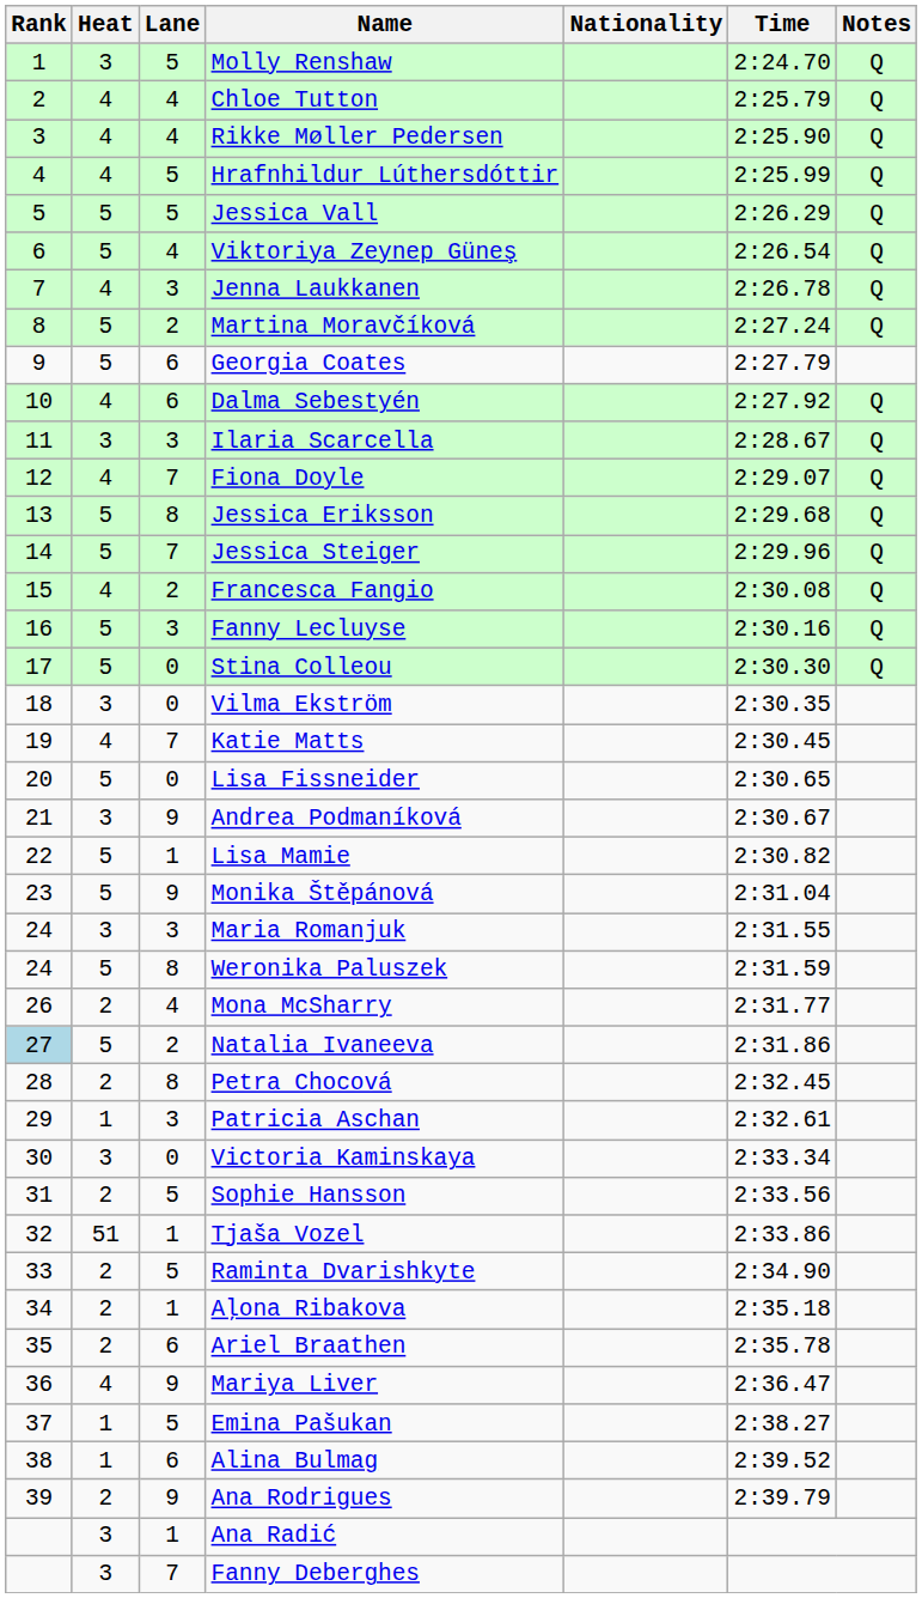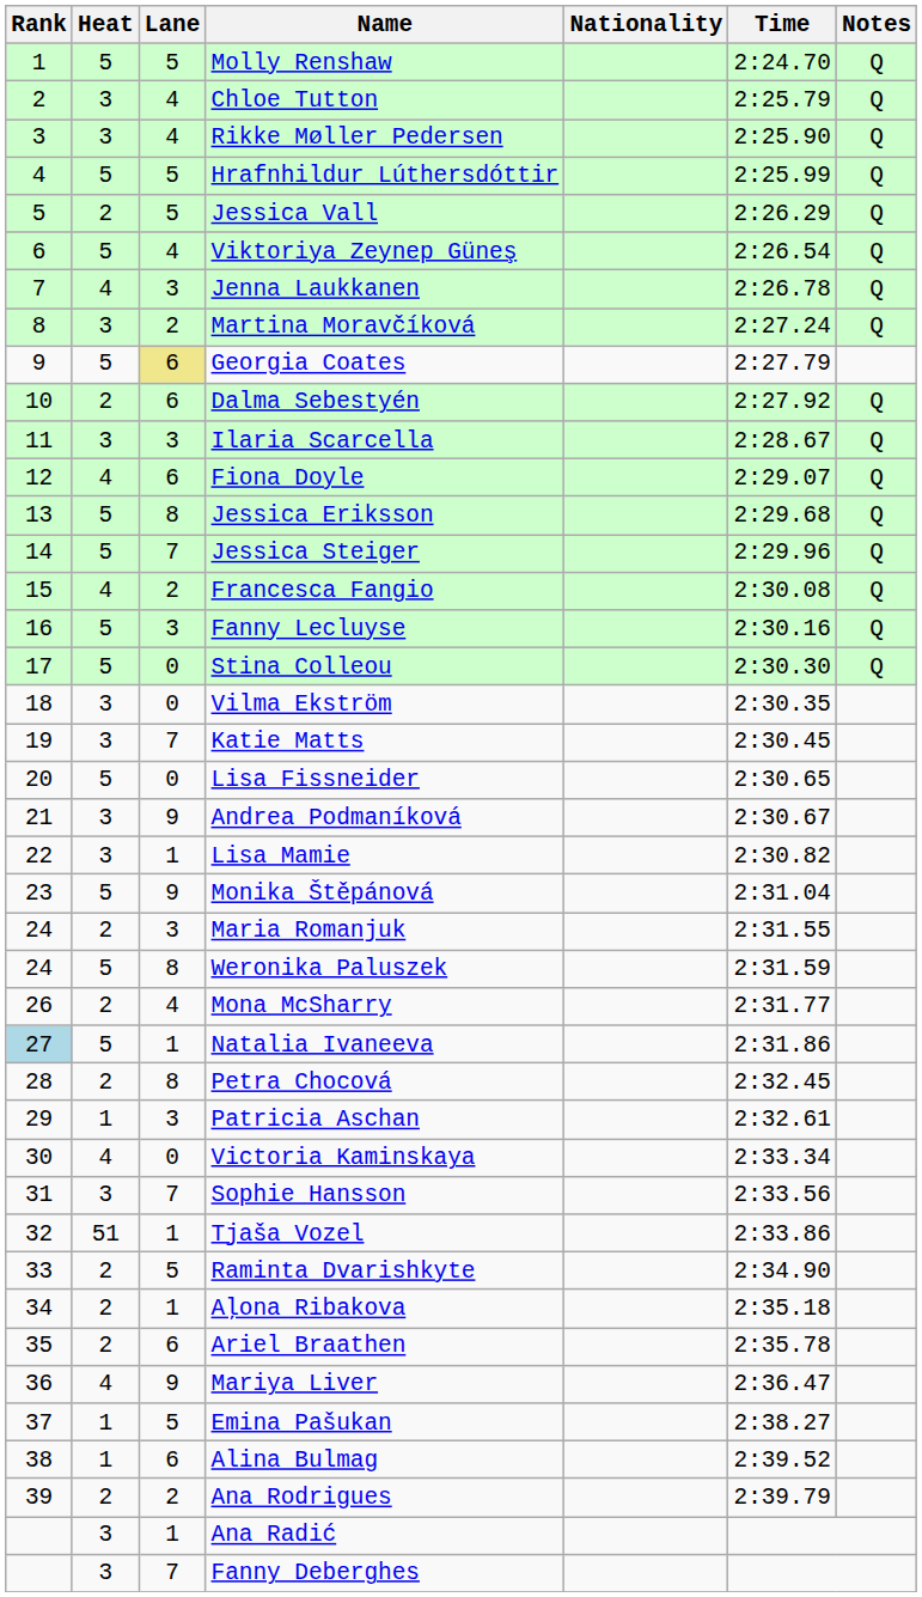Molly Renshaw | Heat: 3 -> 5
Chloe Tutton | Heat: 4 -> 3
Rikke Møller Pedersen | Heat: 4 -> 3
Hrafnhildur Lúthersdóttir | Heat: 4 -> 5
Jessica Vall | Heat: 5 -> 2
Martina Moravčíková | Heat: 5 -> 3
Georgia Coates | Lane: no background -> khaki background
Dalma Sebestyén | Heat: 4 -> 2
Fiona Doyle | Lane: 7 -> 6
Katie Matts | Heat: 4 -> 3
Lisa Mamie | Heat: 5 -> 3
Maria Romanjuk | Heat: 3 -> 2
Natalia Ivaneeva | Lane: 2 -> 1
Victoria Kaminskaya | Heat: 3 -> 4
Sophie Hansson | Heat: 2 -> 3
Sophie Hansson | Lane: 5 -> 7
Ana Rodrigues | Lane: 9 -> 2
